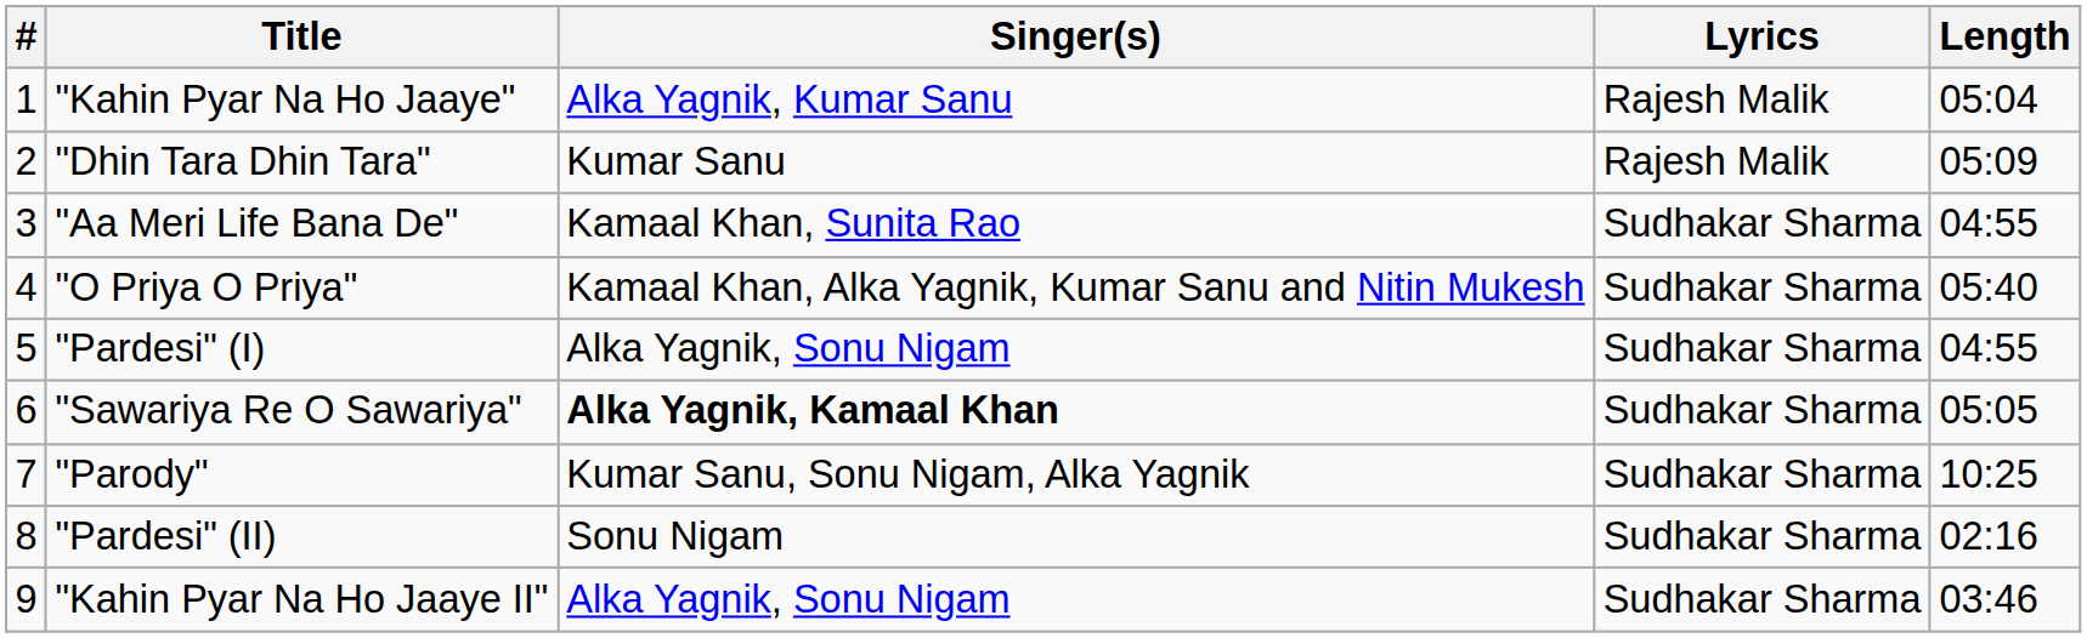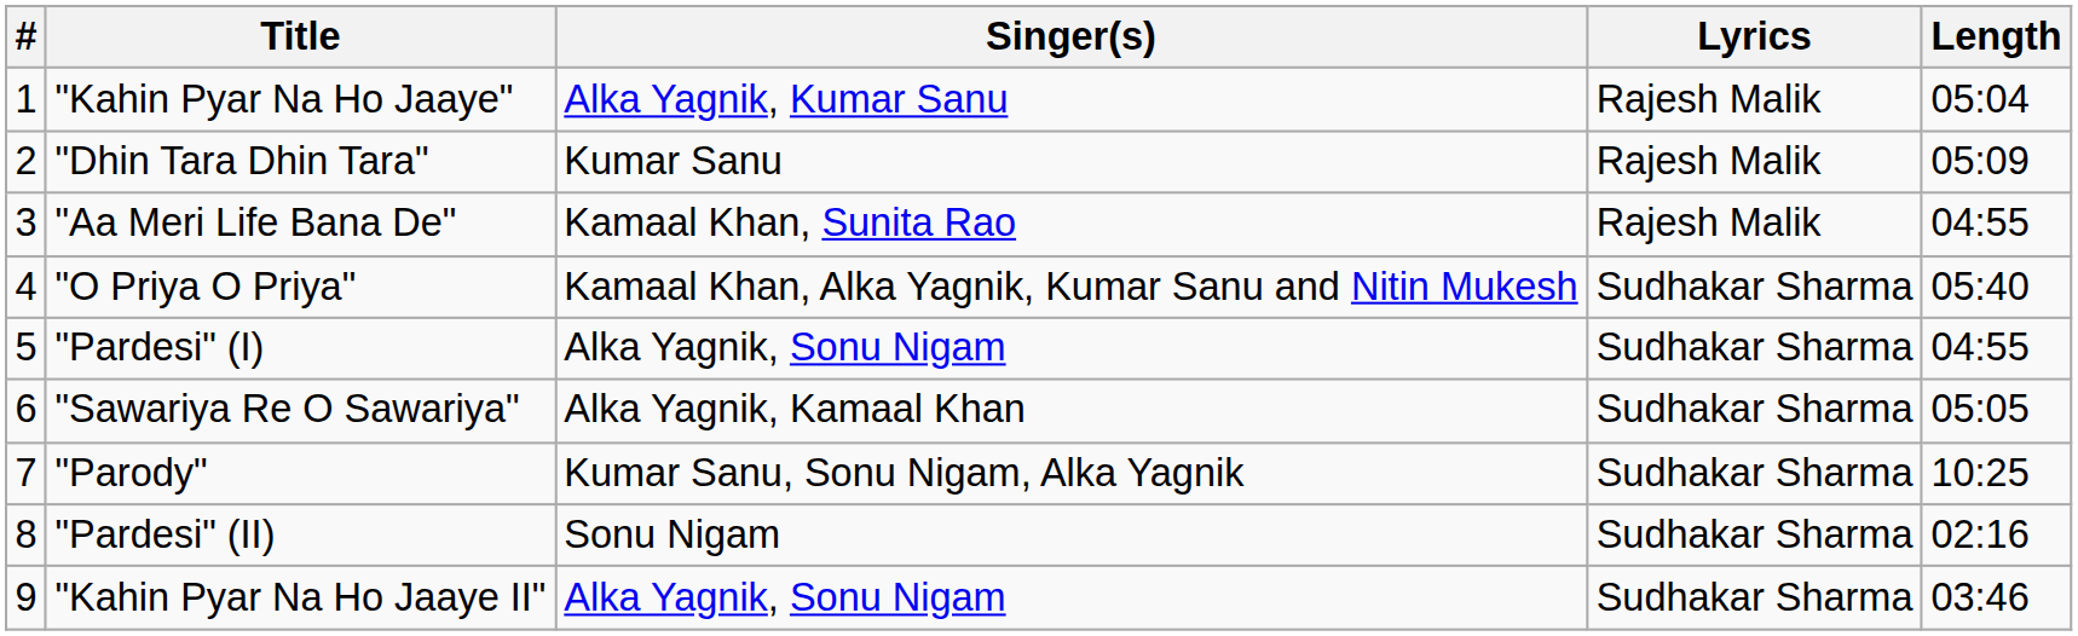"Aa Meri Life Bana De" | Lyrics: Sudhakar Sharma -> Rajesh Malik
"Sawariya Re O Sawariya" | Singer(s): bold -> normal
